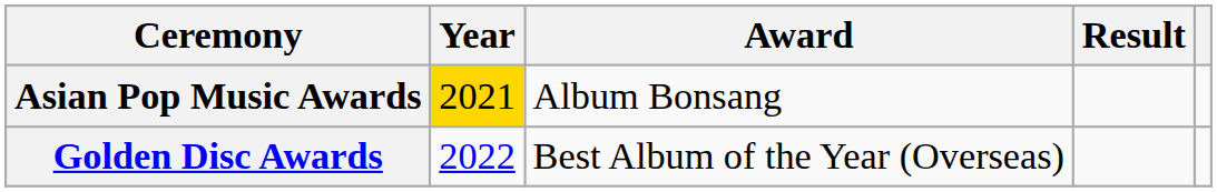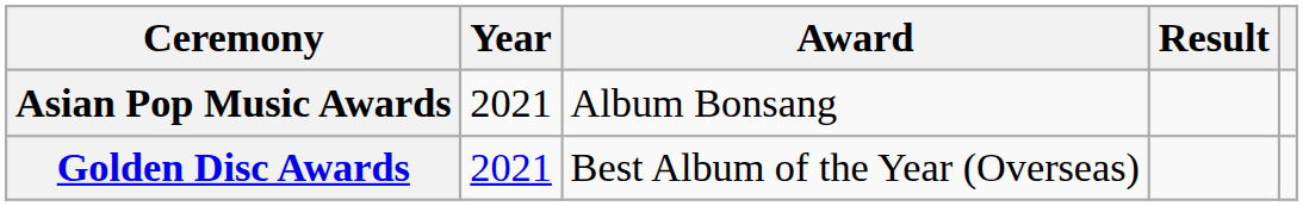Asian Pop Music Awards | Year: gold background -> no background
Golden Disc Awards | Year: 2022 -> 2021
